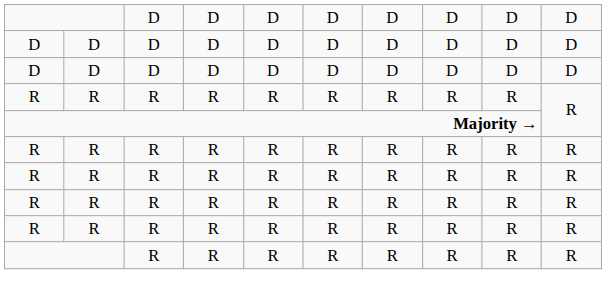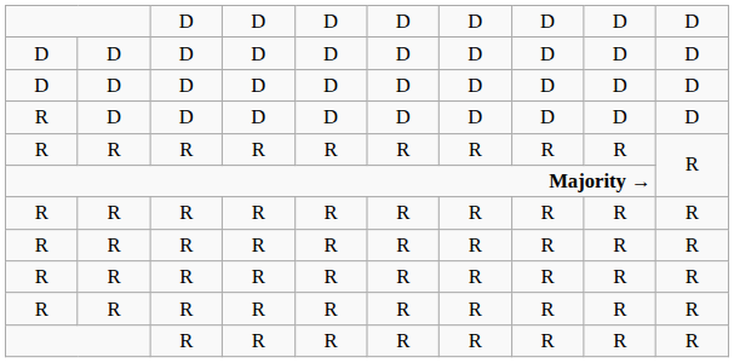+ row: R | D | D | D | D | D | D | D | D | D
